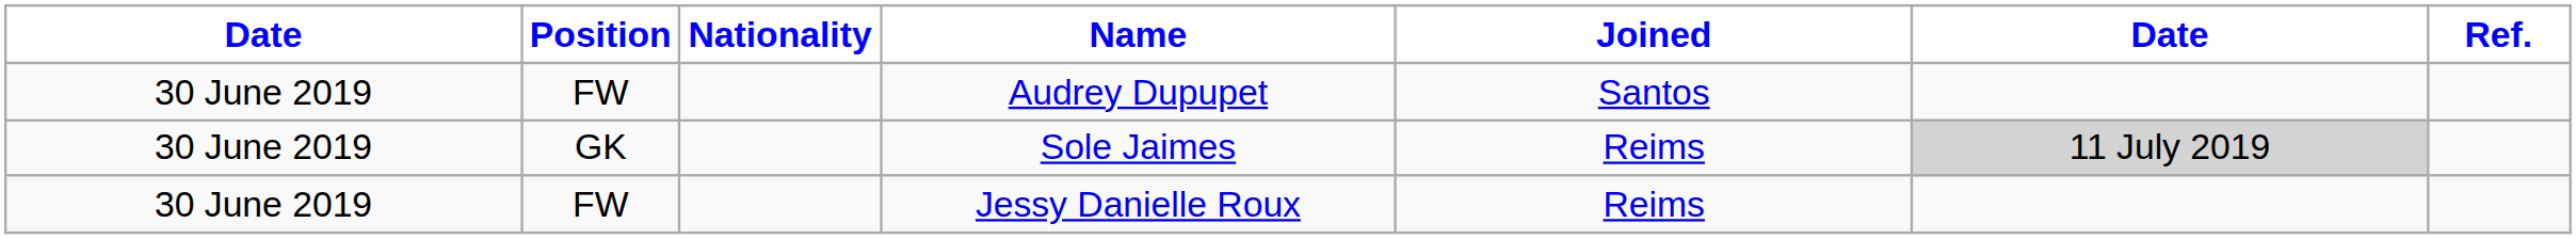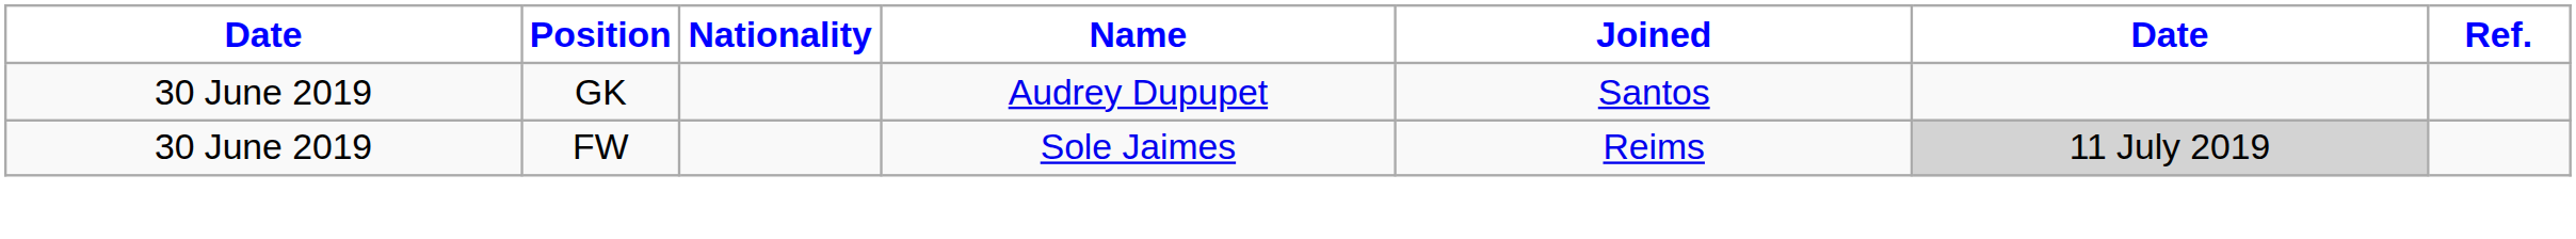Audrey Dupupet | Position: FW -> GK
Sole Jaimes | Position: GK -> FW
- row: 30 June 2019 | FW | Jessy Danielle Roux | Reims
